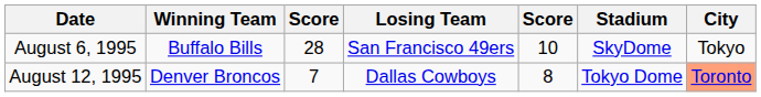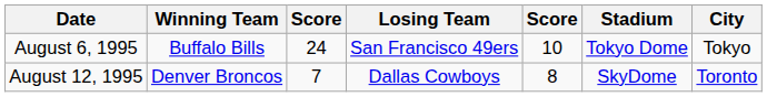August 6, 1995 | column 3: 28 -> 24
August 6, 1995 | Stadium: SkyDome -> Tokyo Dome
August 12, 1995 | Stadium: Tokyo Dome -> SkyDome
August 12, 1995 | City: lightsalmon background -> no background
